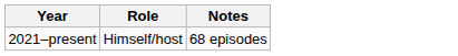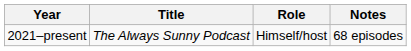+ column: Title | The Always Sunny Podcast
